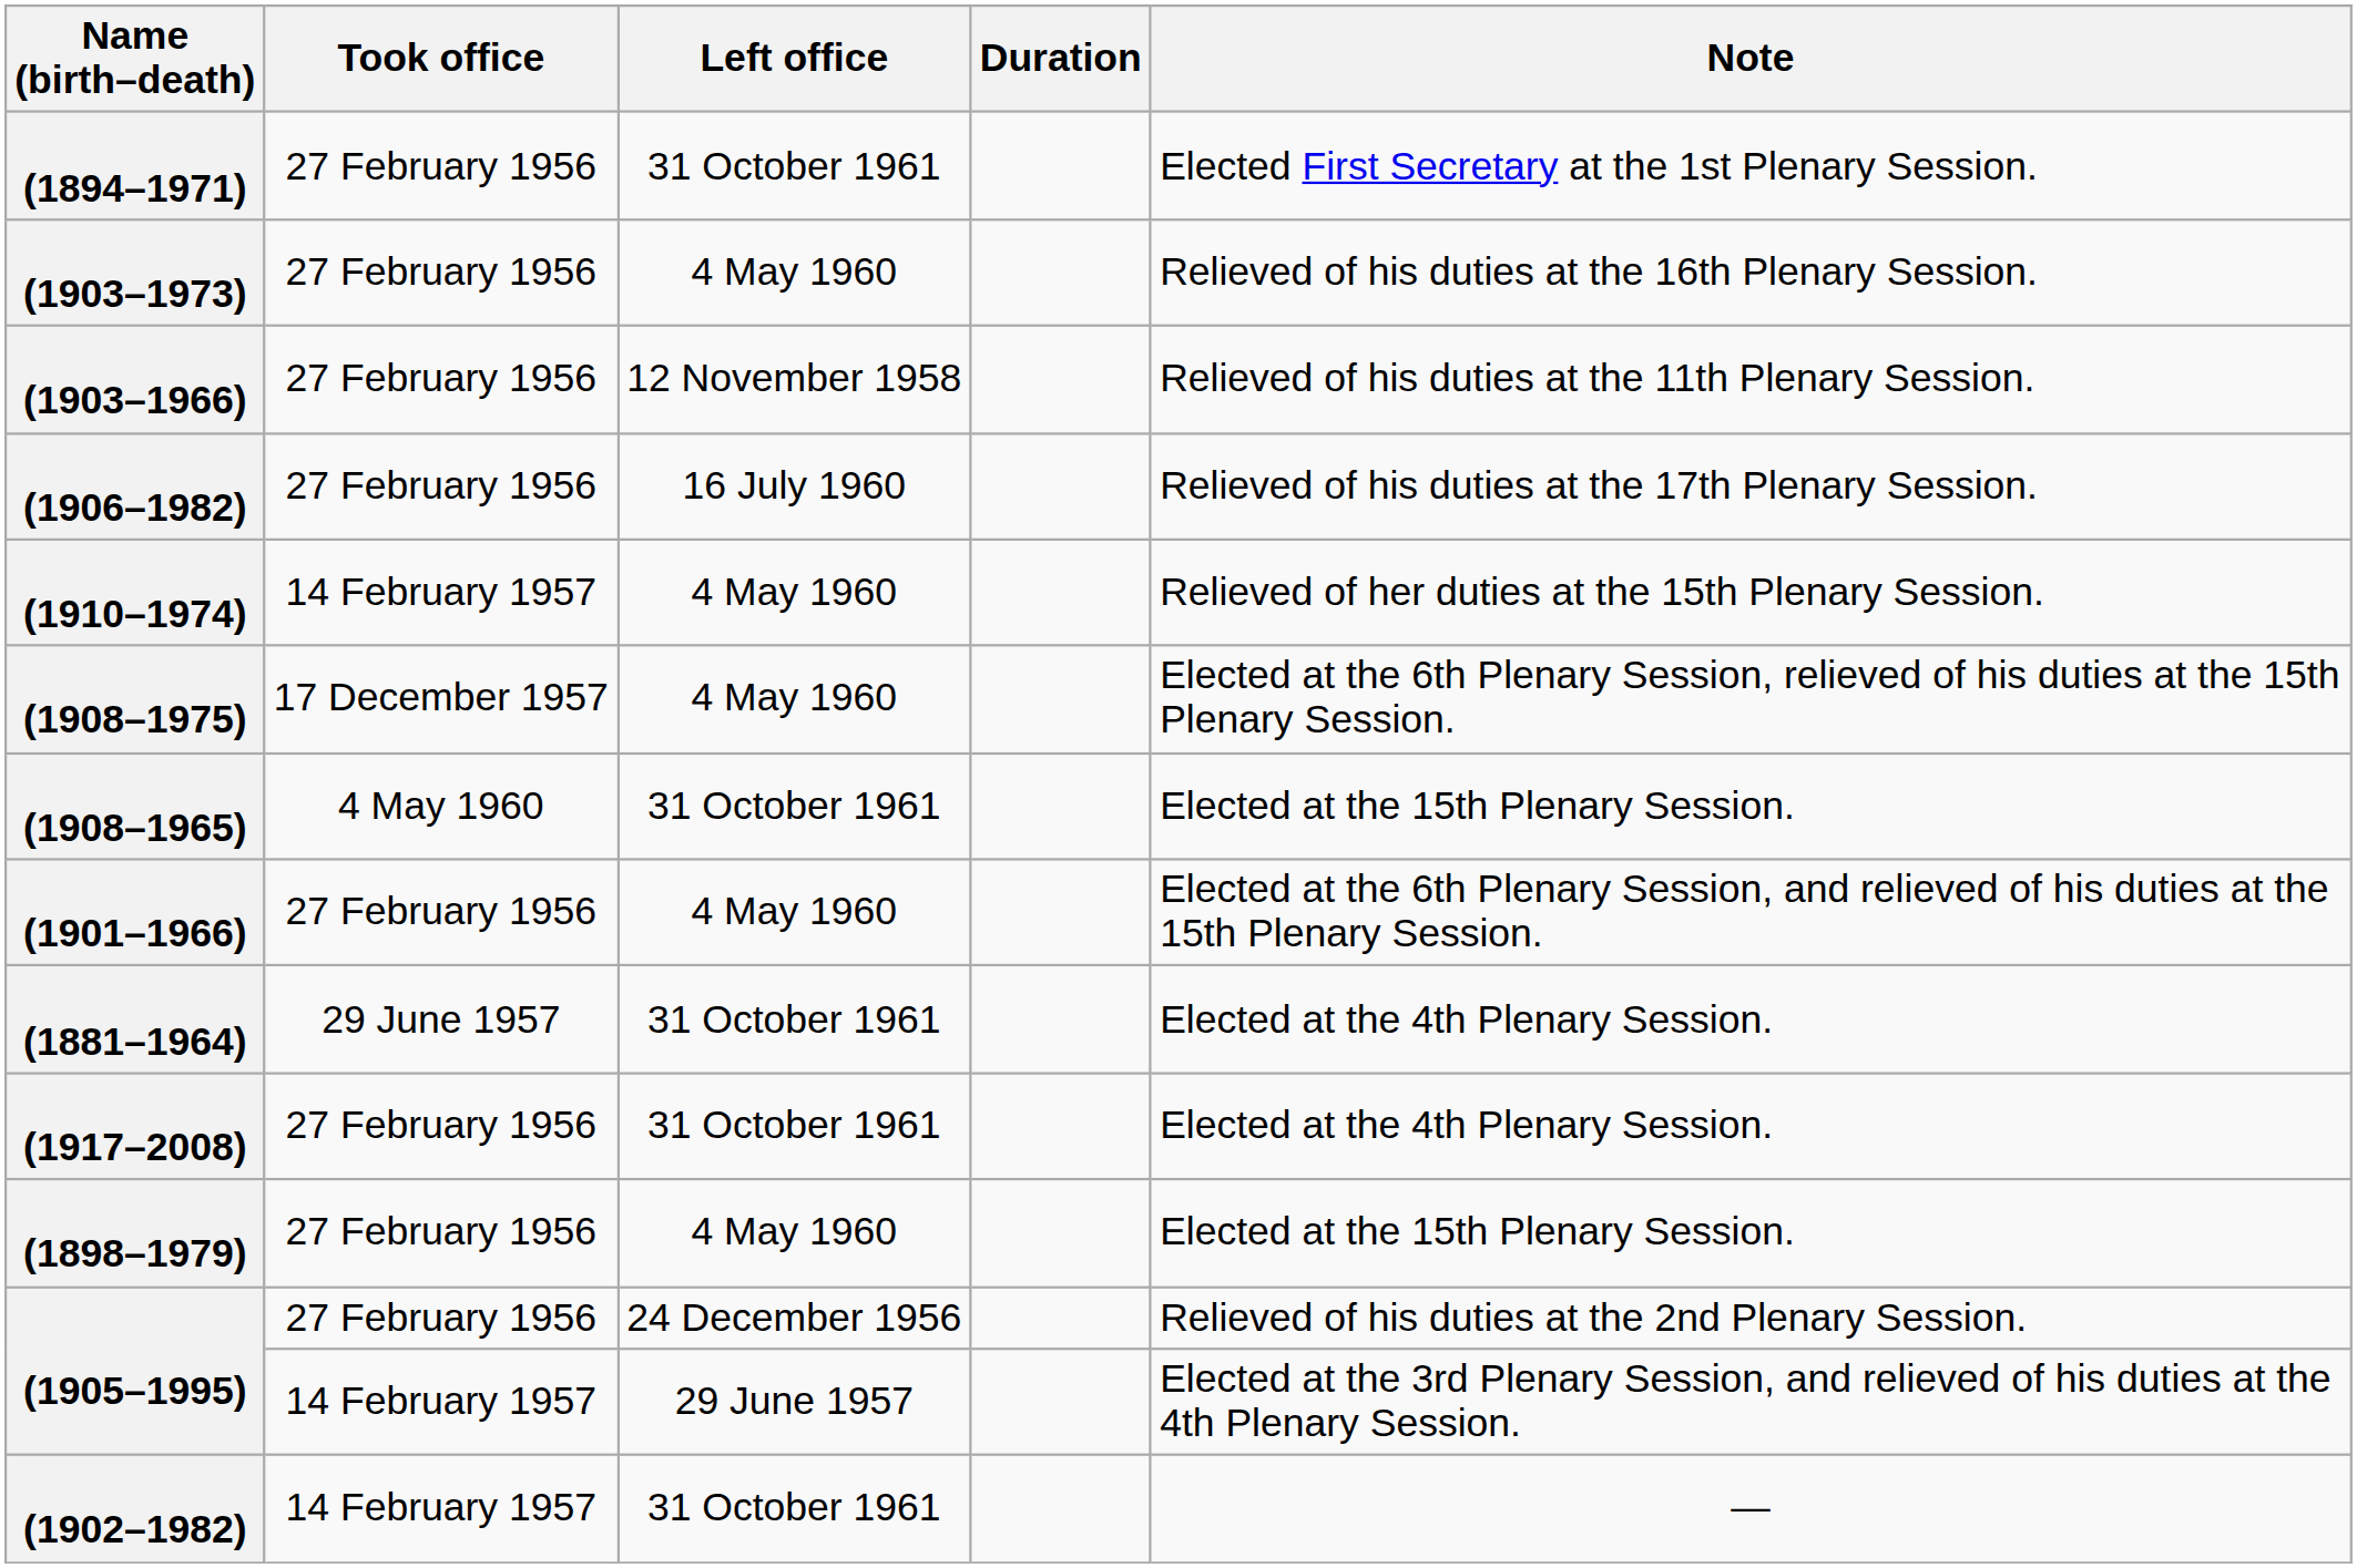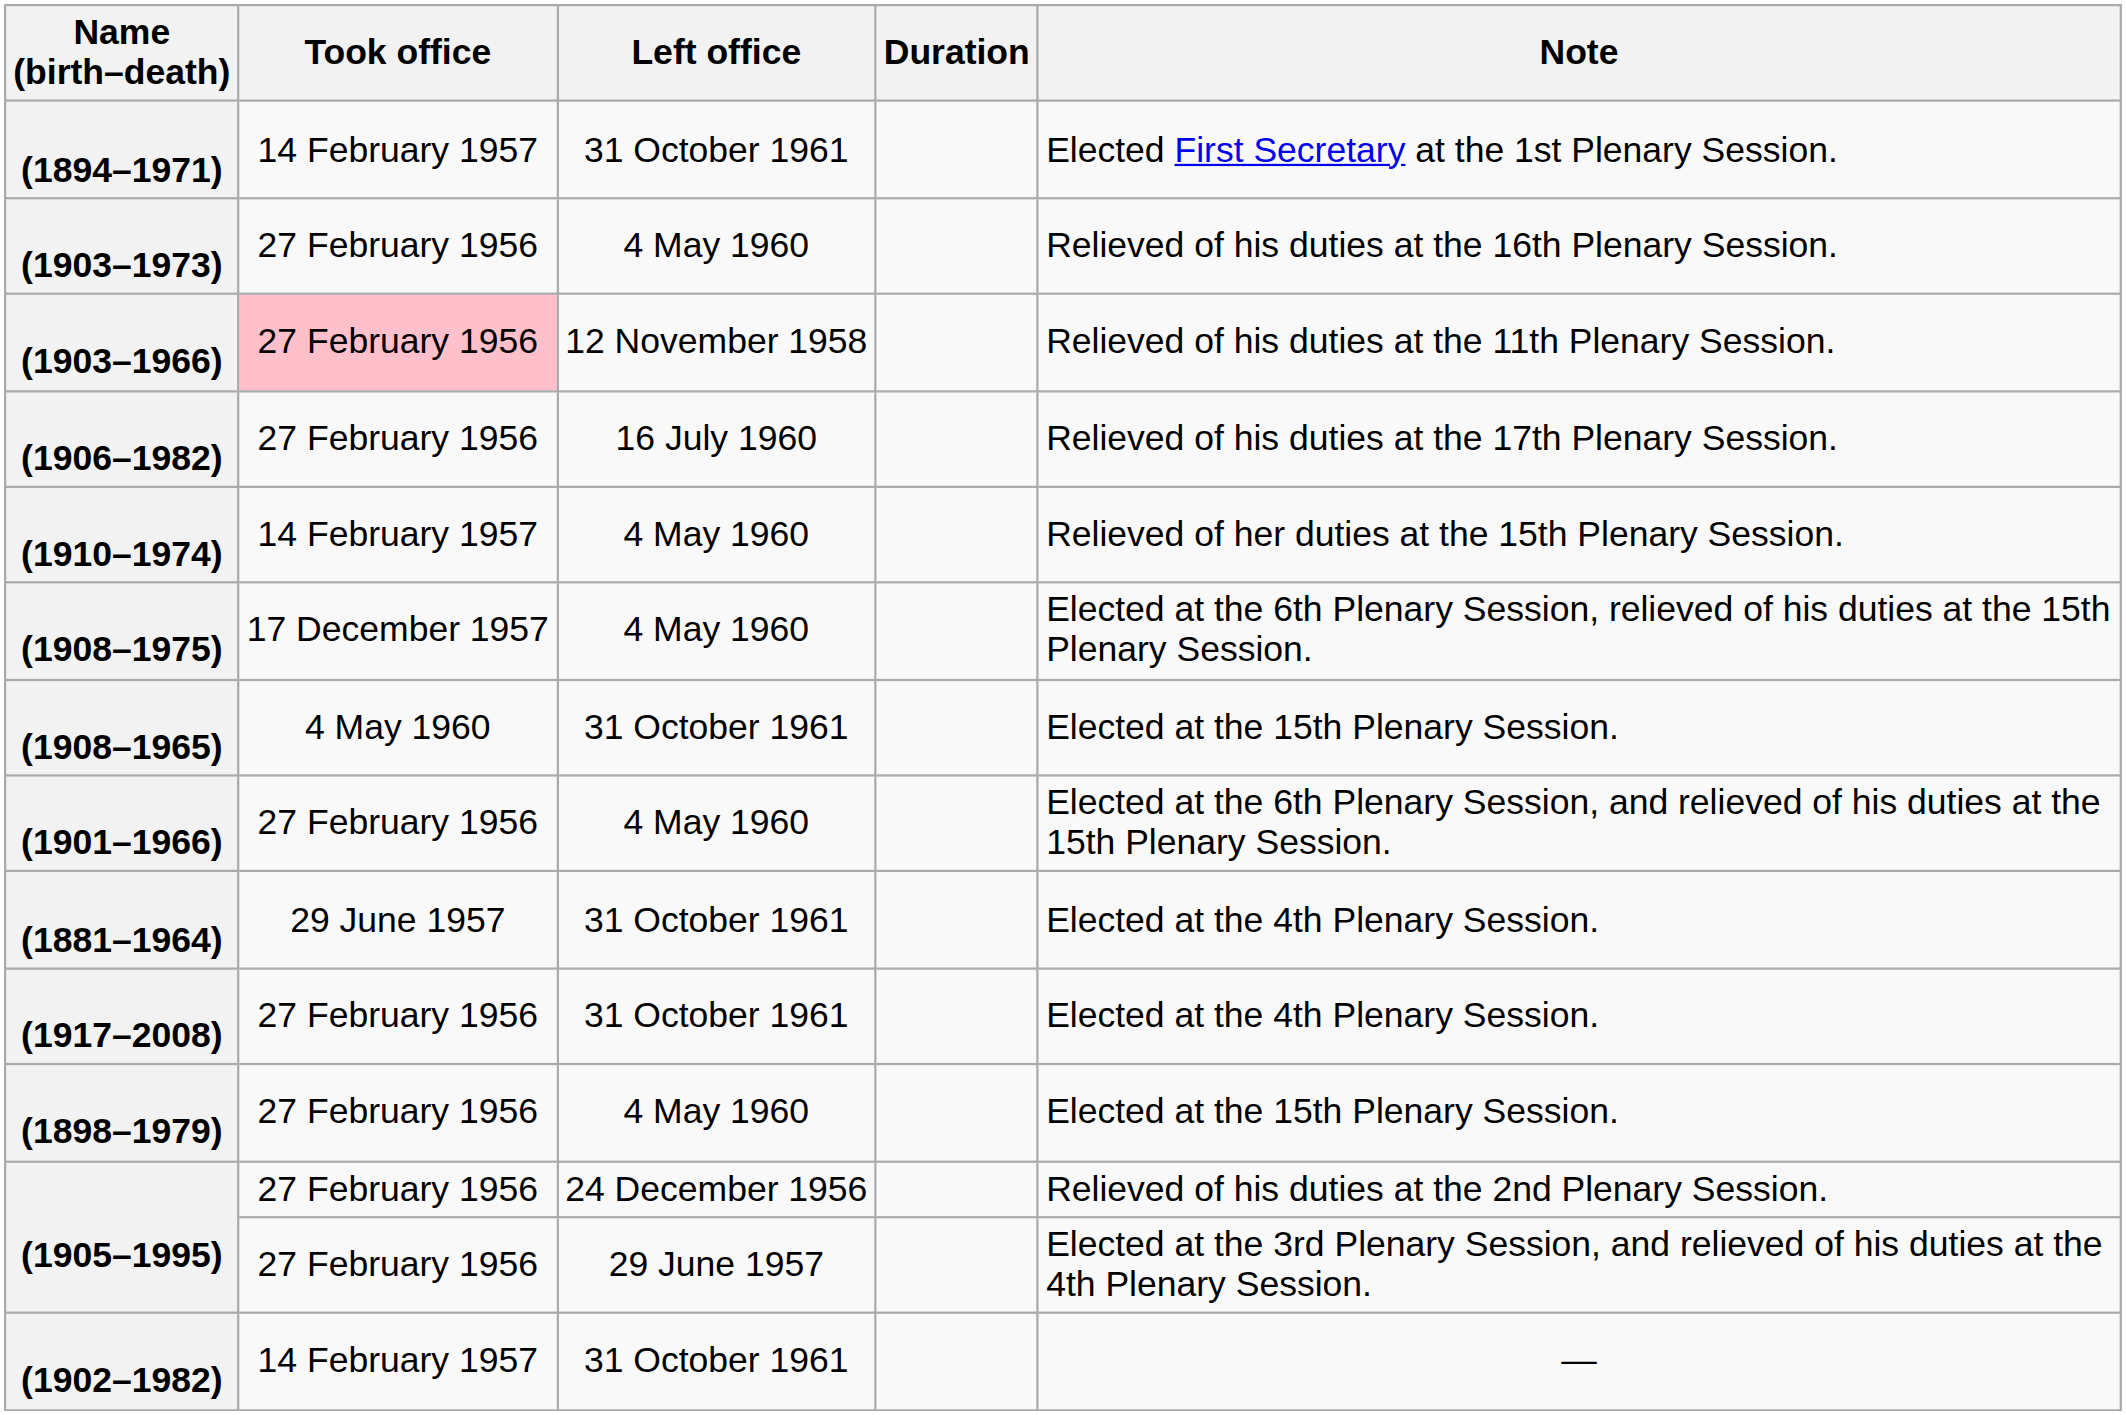(1894–1971) | Took office: 27 February 1956 -> 14 February 1957
(1903–1966) | Took office: no background -> pink background
(1905–1995) / 29 June 1957 | Took office: 14 February 1957 -> 27 February 1956
